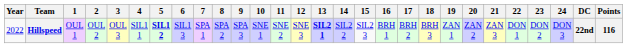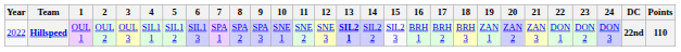Hillspeed | 5: bold -> normal
Hillspeed | Points: 116 -> 110
